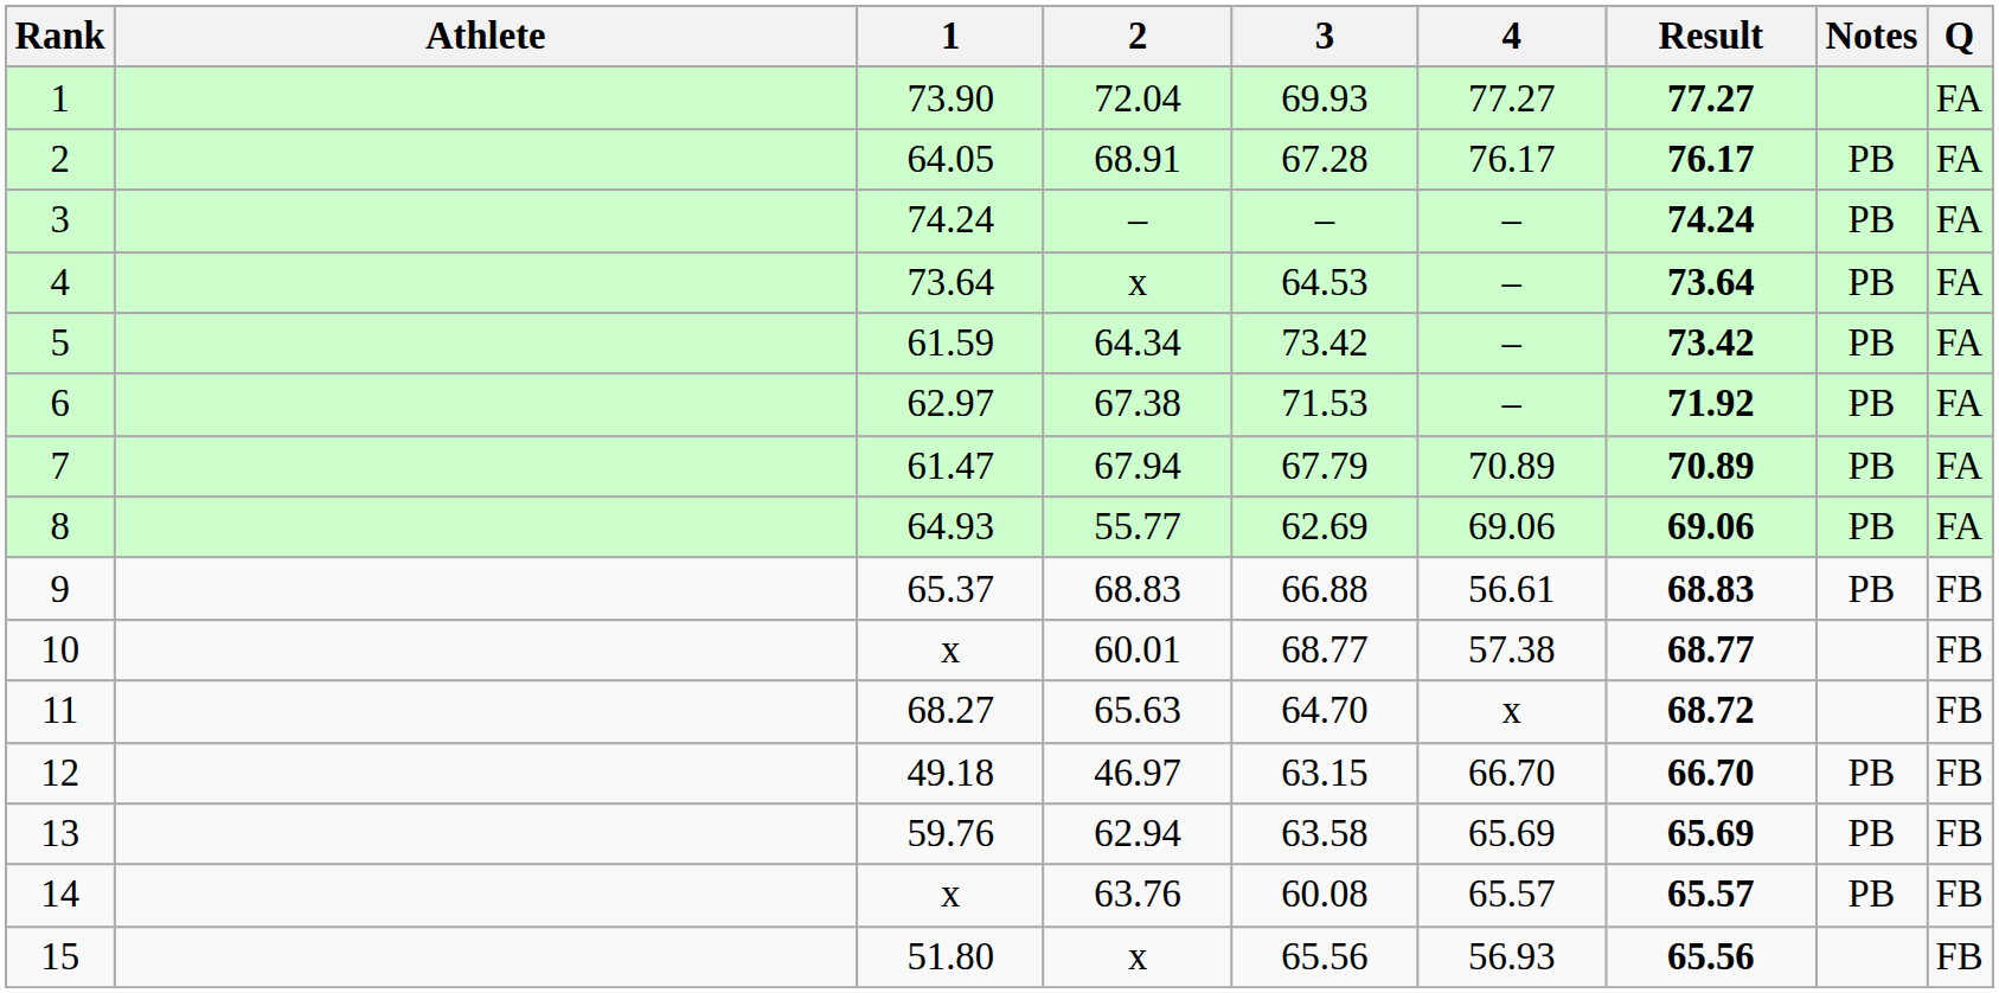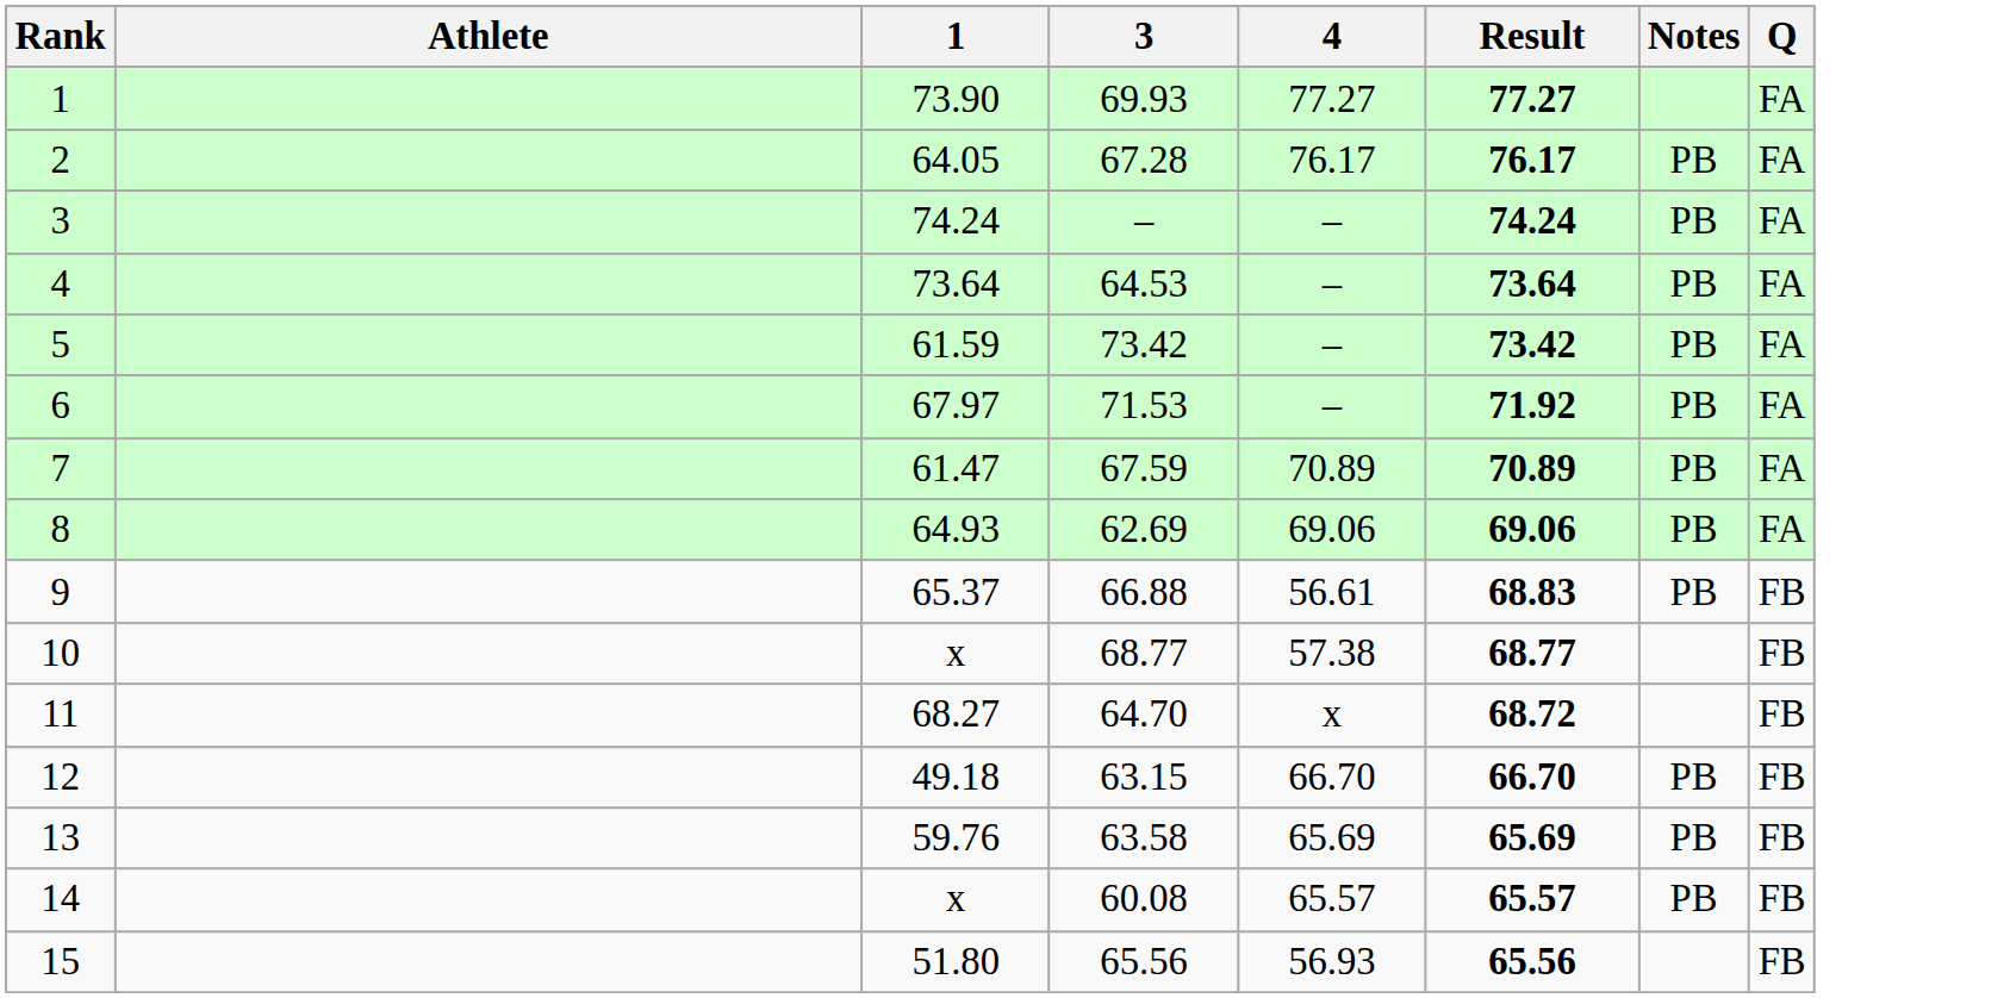- column: 2 | 72.04 | 68.91 | – | x | 64.34 | 67.38 | 67.94 | 55.77 | 68.83 | 60.01 | 65.63 | 46.97 | 62.94 | 63.76 | x
6 | 1: 62.97 -> 67.97
7 | 3: 67.79 -> 67.59
